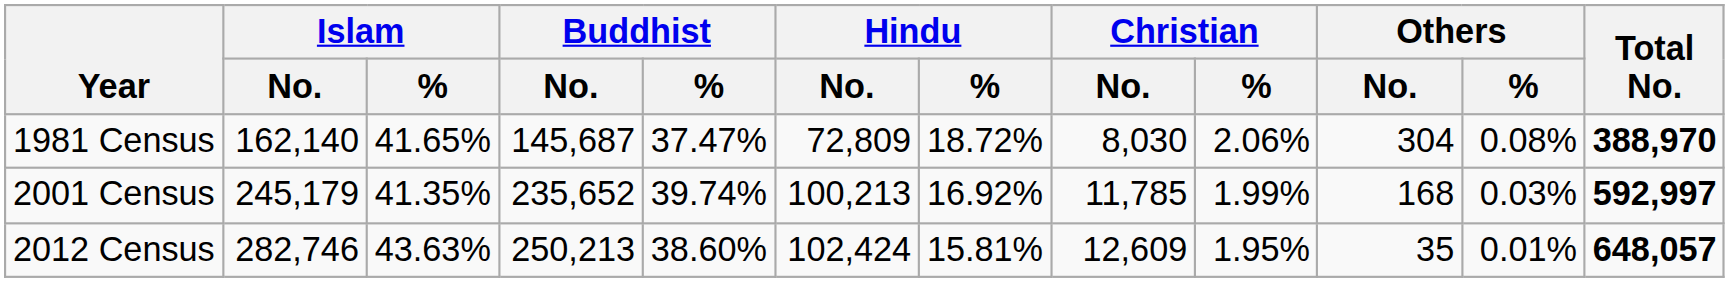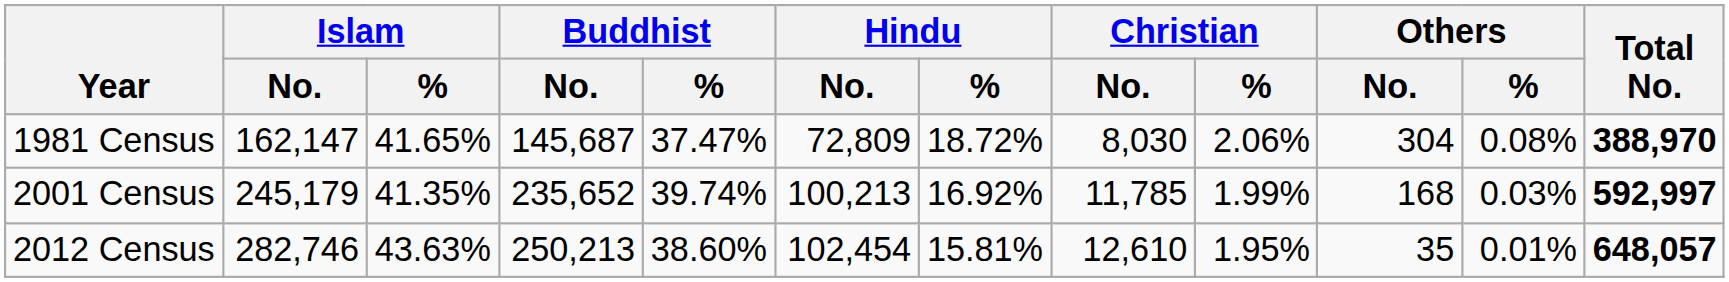1981 Census | Islam / No.: 162,140 -> 162,147
2012 Census | Hindu / No.: 102,424 -> 102,454
2012 Census | Christian / No.: 12,609 -> 12,610
